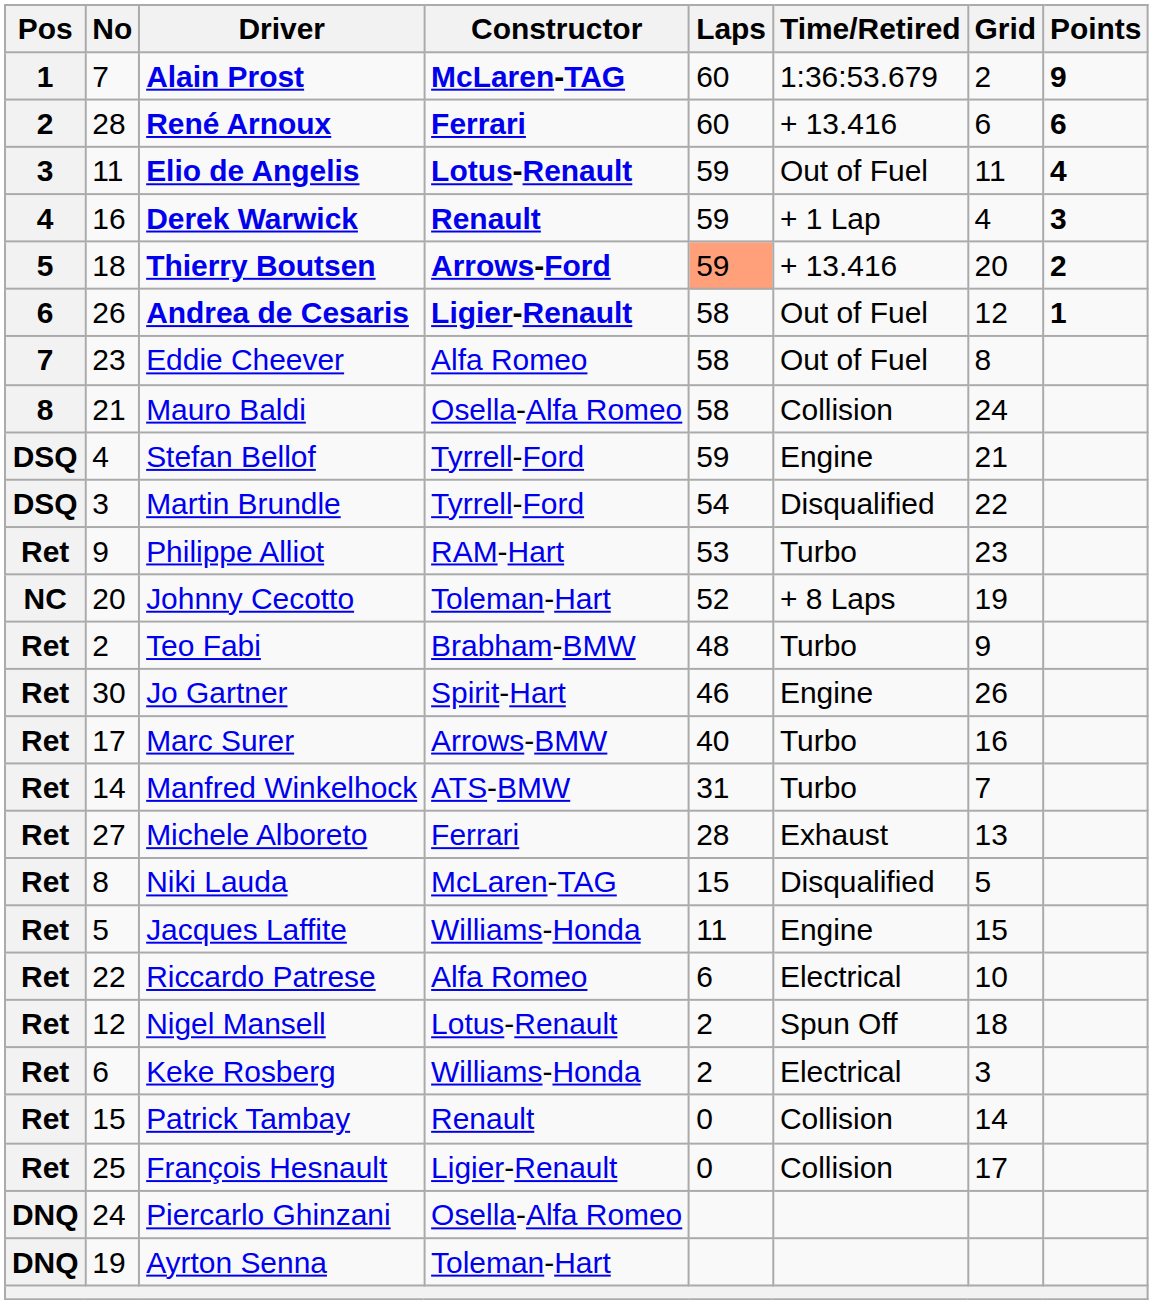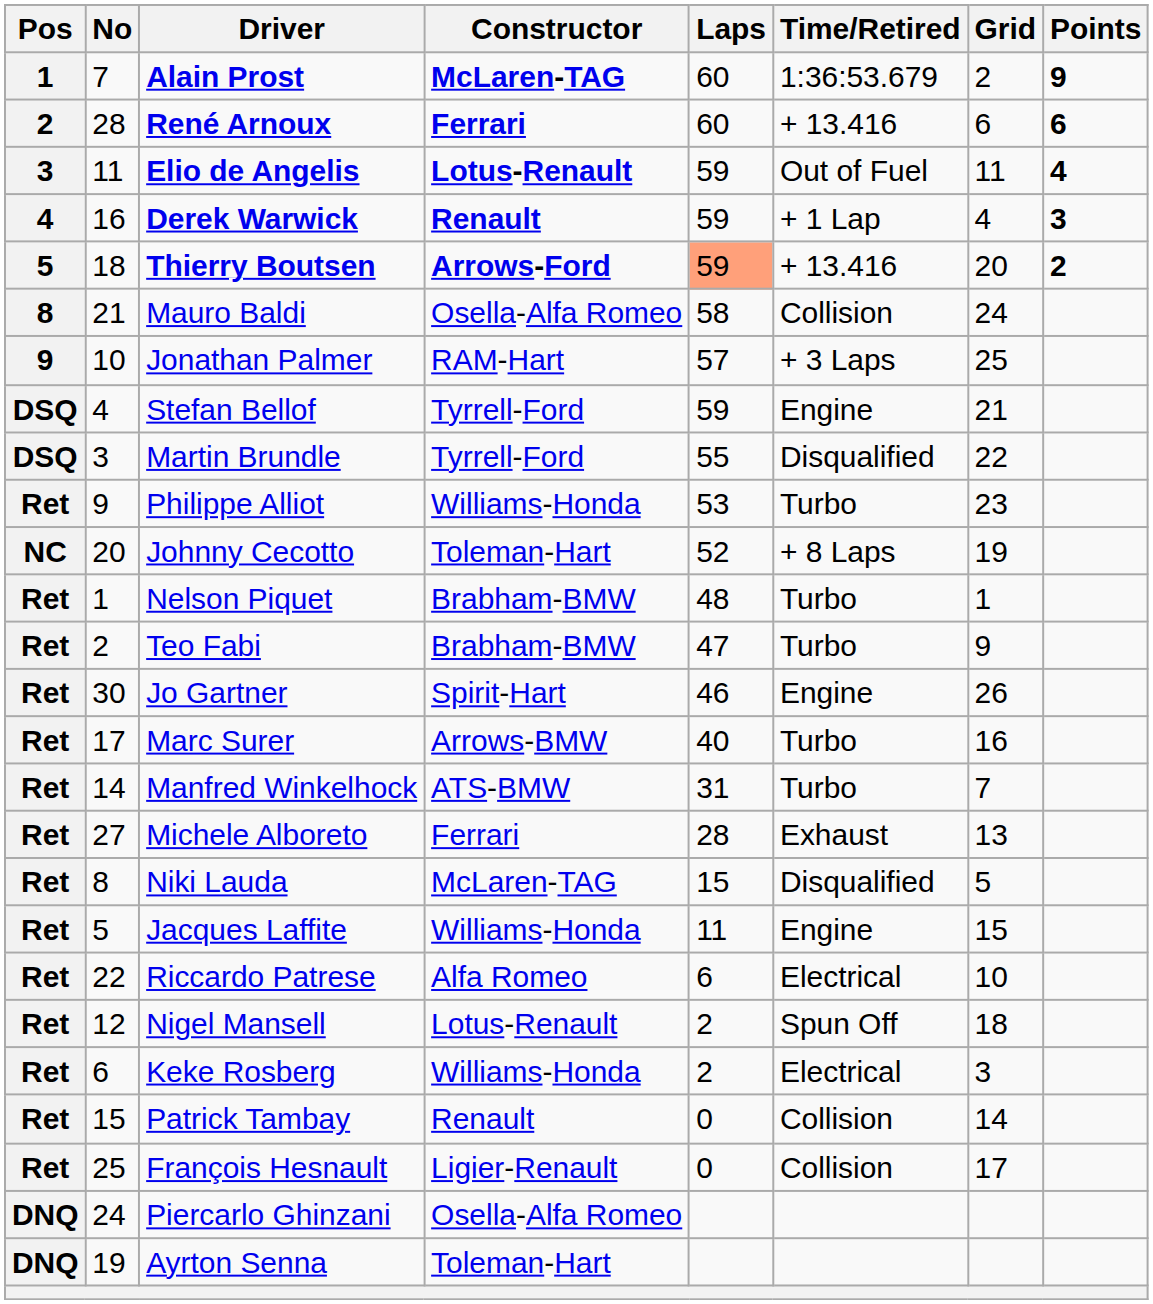- row: 6 | 26 | Andrea de Cesaris | Ligier-Renault | 58 | Out of Fuel | 12 | 1
- row: 7 | 23 | Eddie Cheever | Alfa Romeo | 58 | Out of Fuel | 8
+ row: 9 | 10 | Jonathan Palmer | RAM-Hart | 57 | + 3 Laps | 25
Martin Brundle | Laps: 54 -> 55
Philippe Alliot | Constructor: RAM-Hart -> Williams-Honda
+ row: Ret | 1 | Nelson Piquet | Brabham-BMW | 48 | Turbo | 1
Teo Fabi | Laps: 48 -> 47
